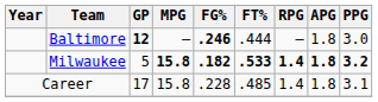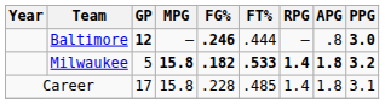Baltimore | APG: 1.8 -> .8
Baltimore | PPG: normal -> bold
